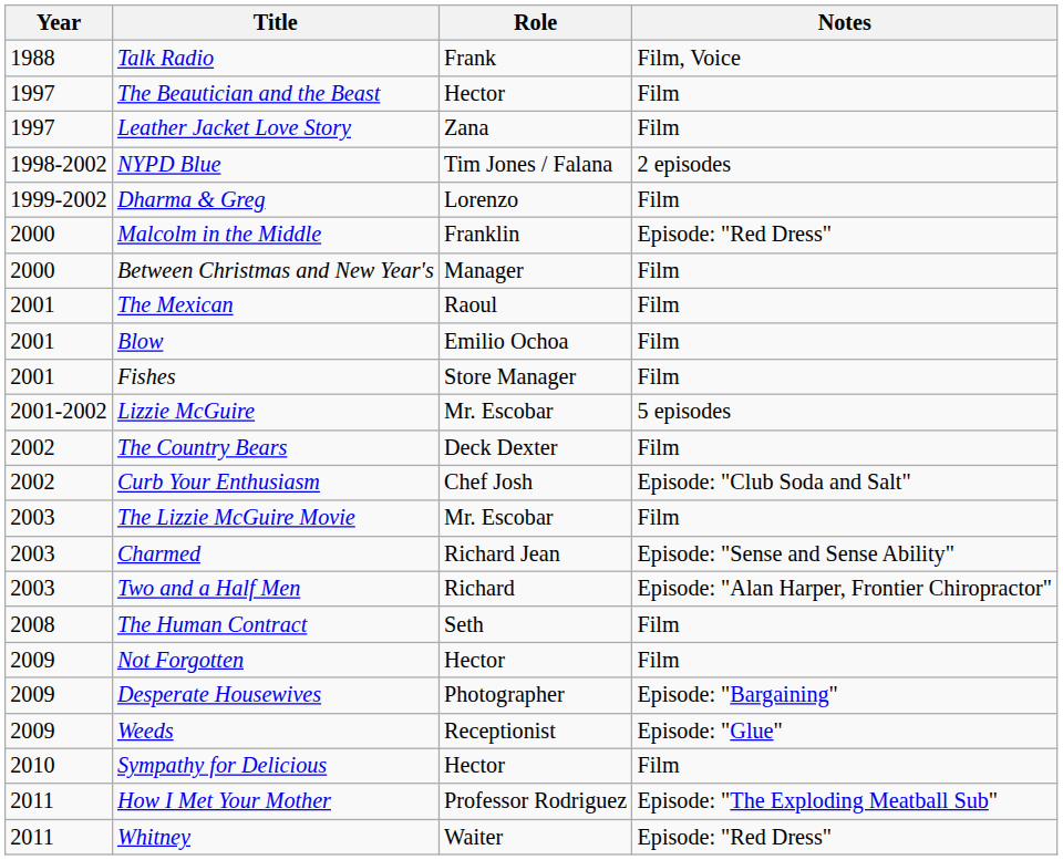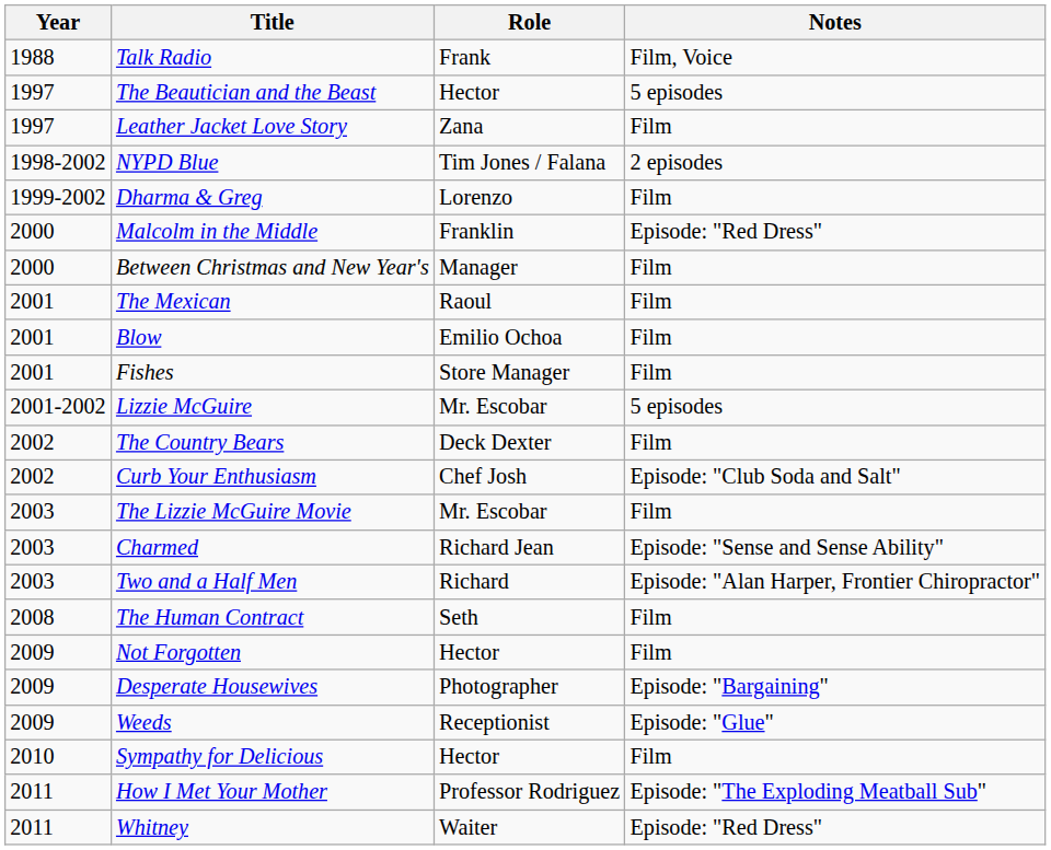The Beautician and the Beast | Notes: Film -> 5 episodes
